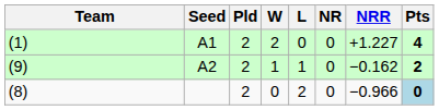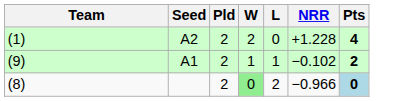- column: NR | 0 | 0 | 0
(1) | Seed: A1 -> A2
(1) | NRR: +1.227 -> +1.228
(9) | Seed: A2 -> A1
(9) | NRR: −0.162 -> −0.102
(8) | W: no background -> lightgreen background
